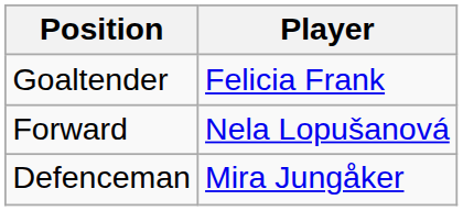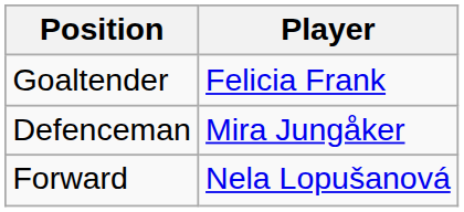rows swapped: Defenceman <-> Forward
